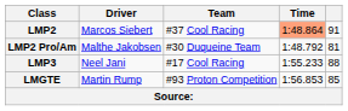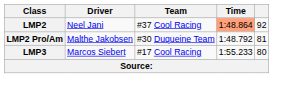LMP2 | Driver: Marcos Siebert -> Neel Jani
LMP2 | column 5: 91 -> 92
LMP3 | Driver: Neel Jani -> Marcos Siebert
LMP3 | column 5: 88 -> 80
- row: LMGTE | Martin Rump | #93 Proton Competition | 1:56.853 | 85
